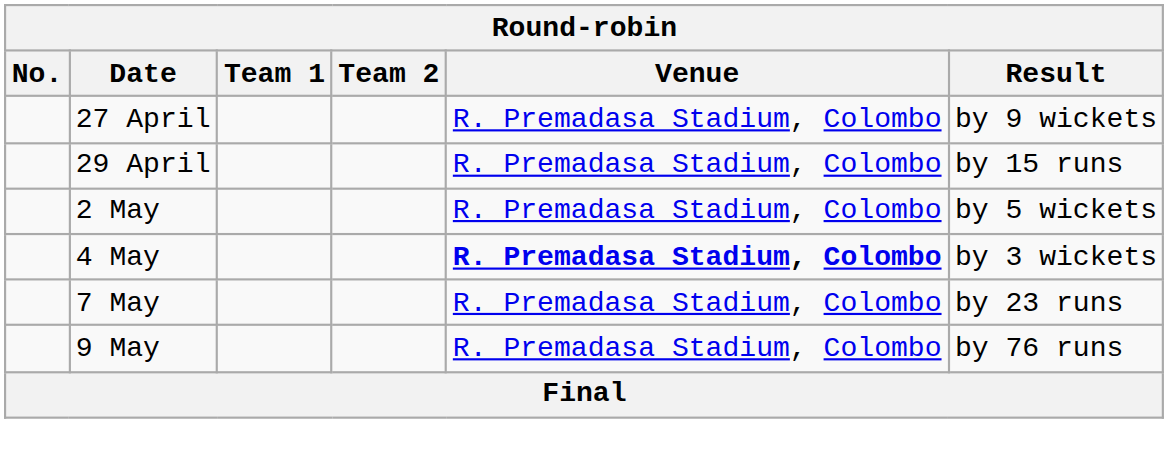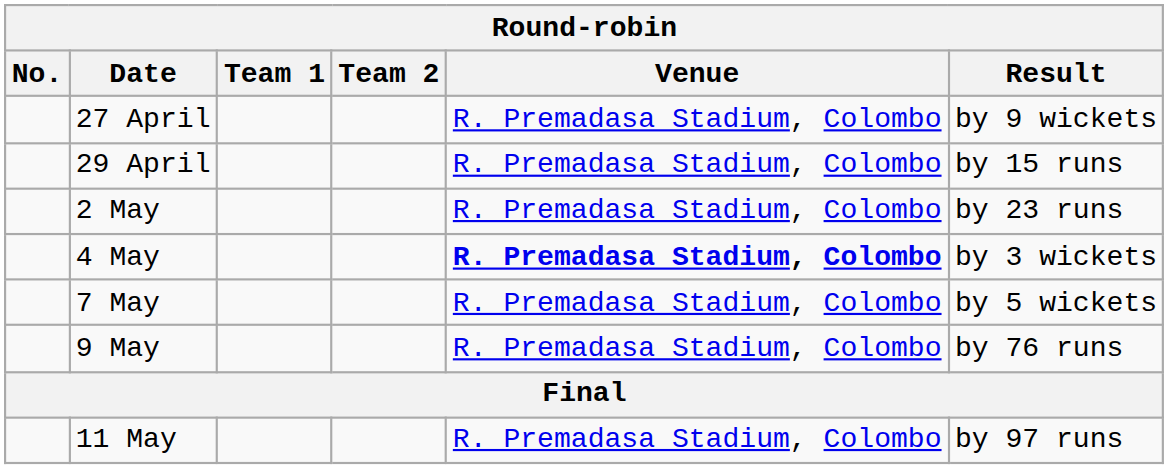2 May | Result: by 5 wickets -> by 23 runs
7 May | Result: by 23 runs -> by 5 wickets
+ row: 11 May | R. Premadasa Stadium, Colombo | by 97 runs
